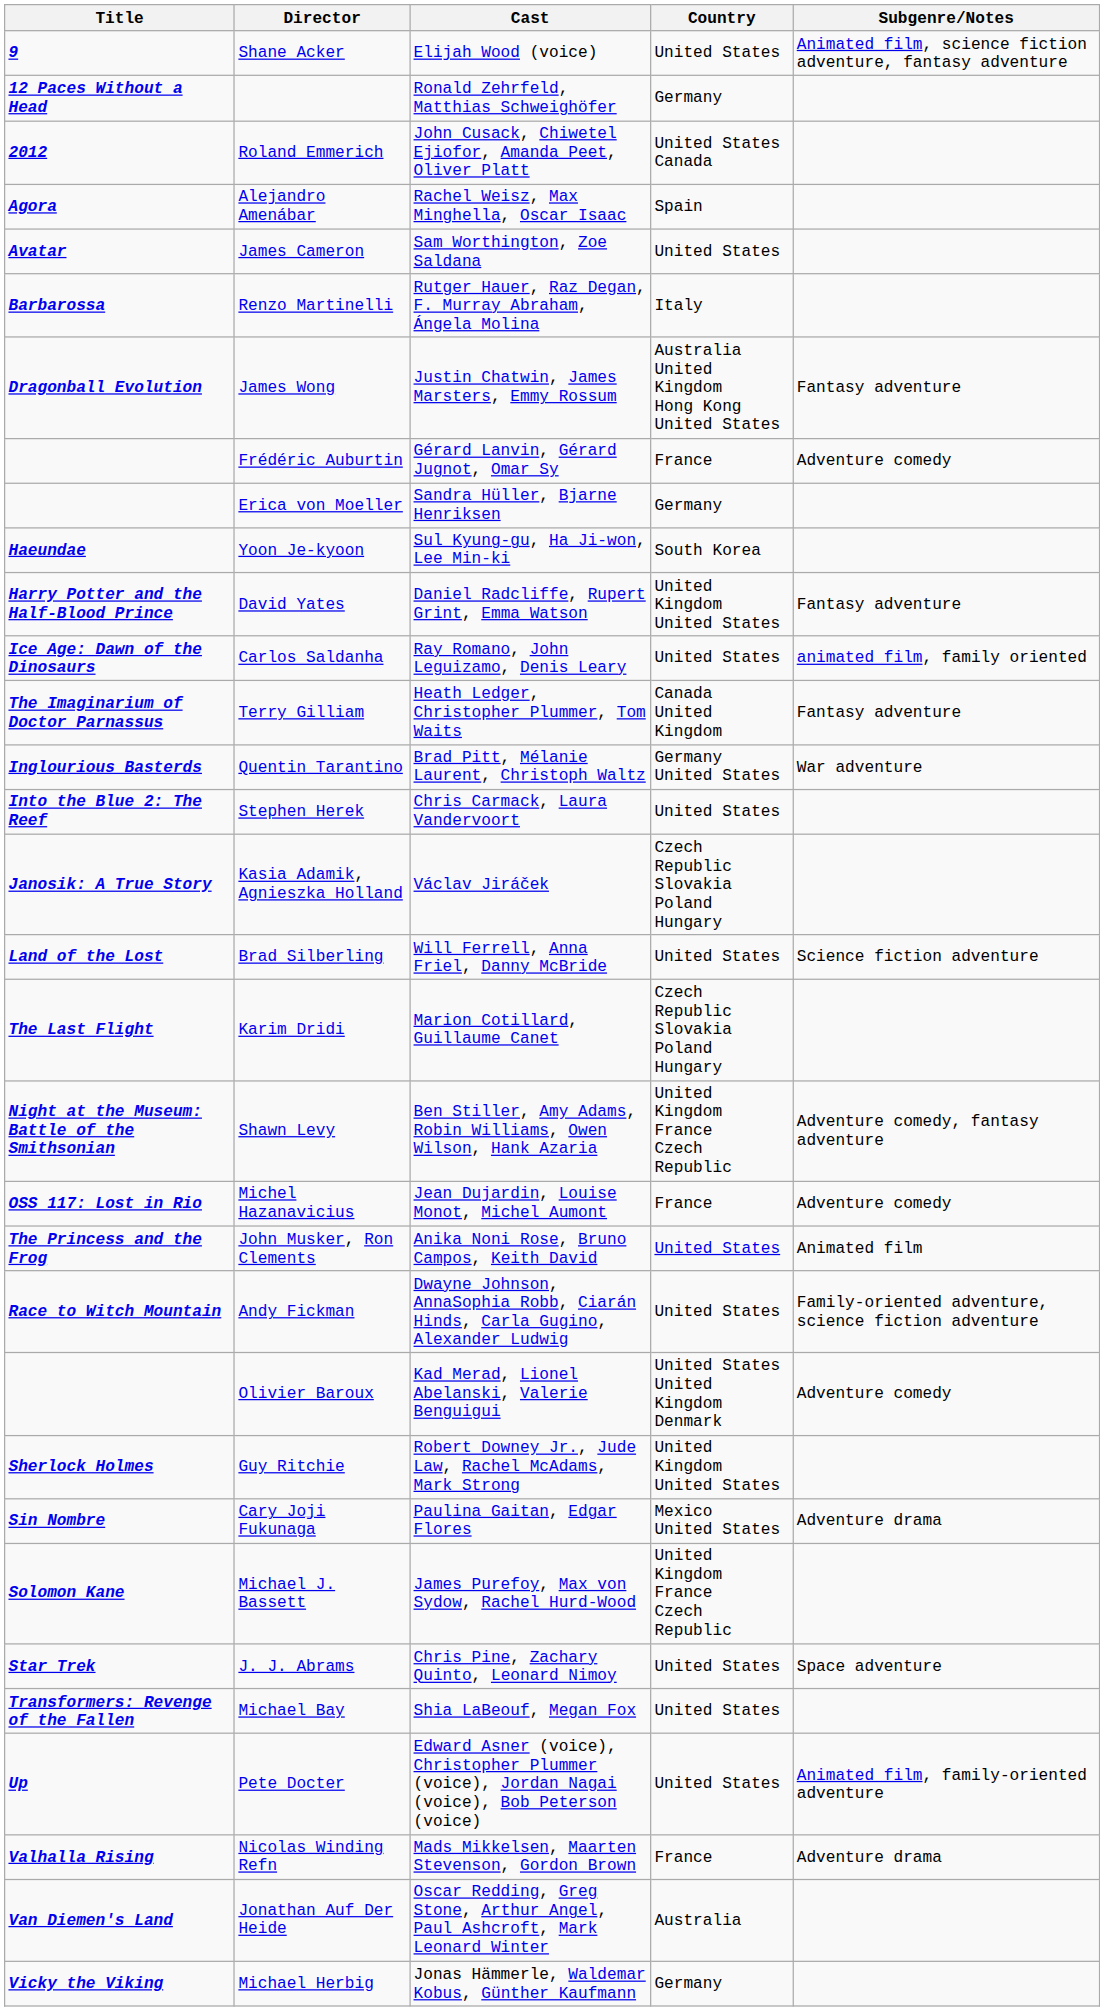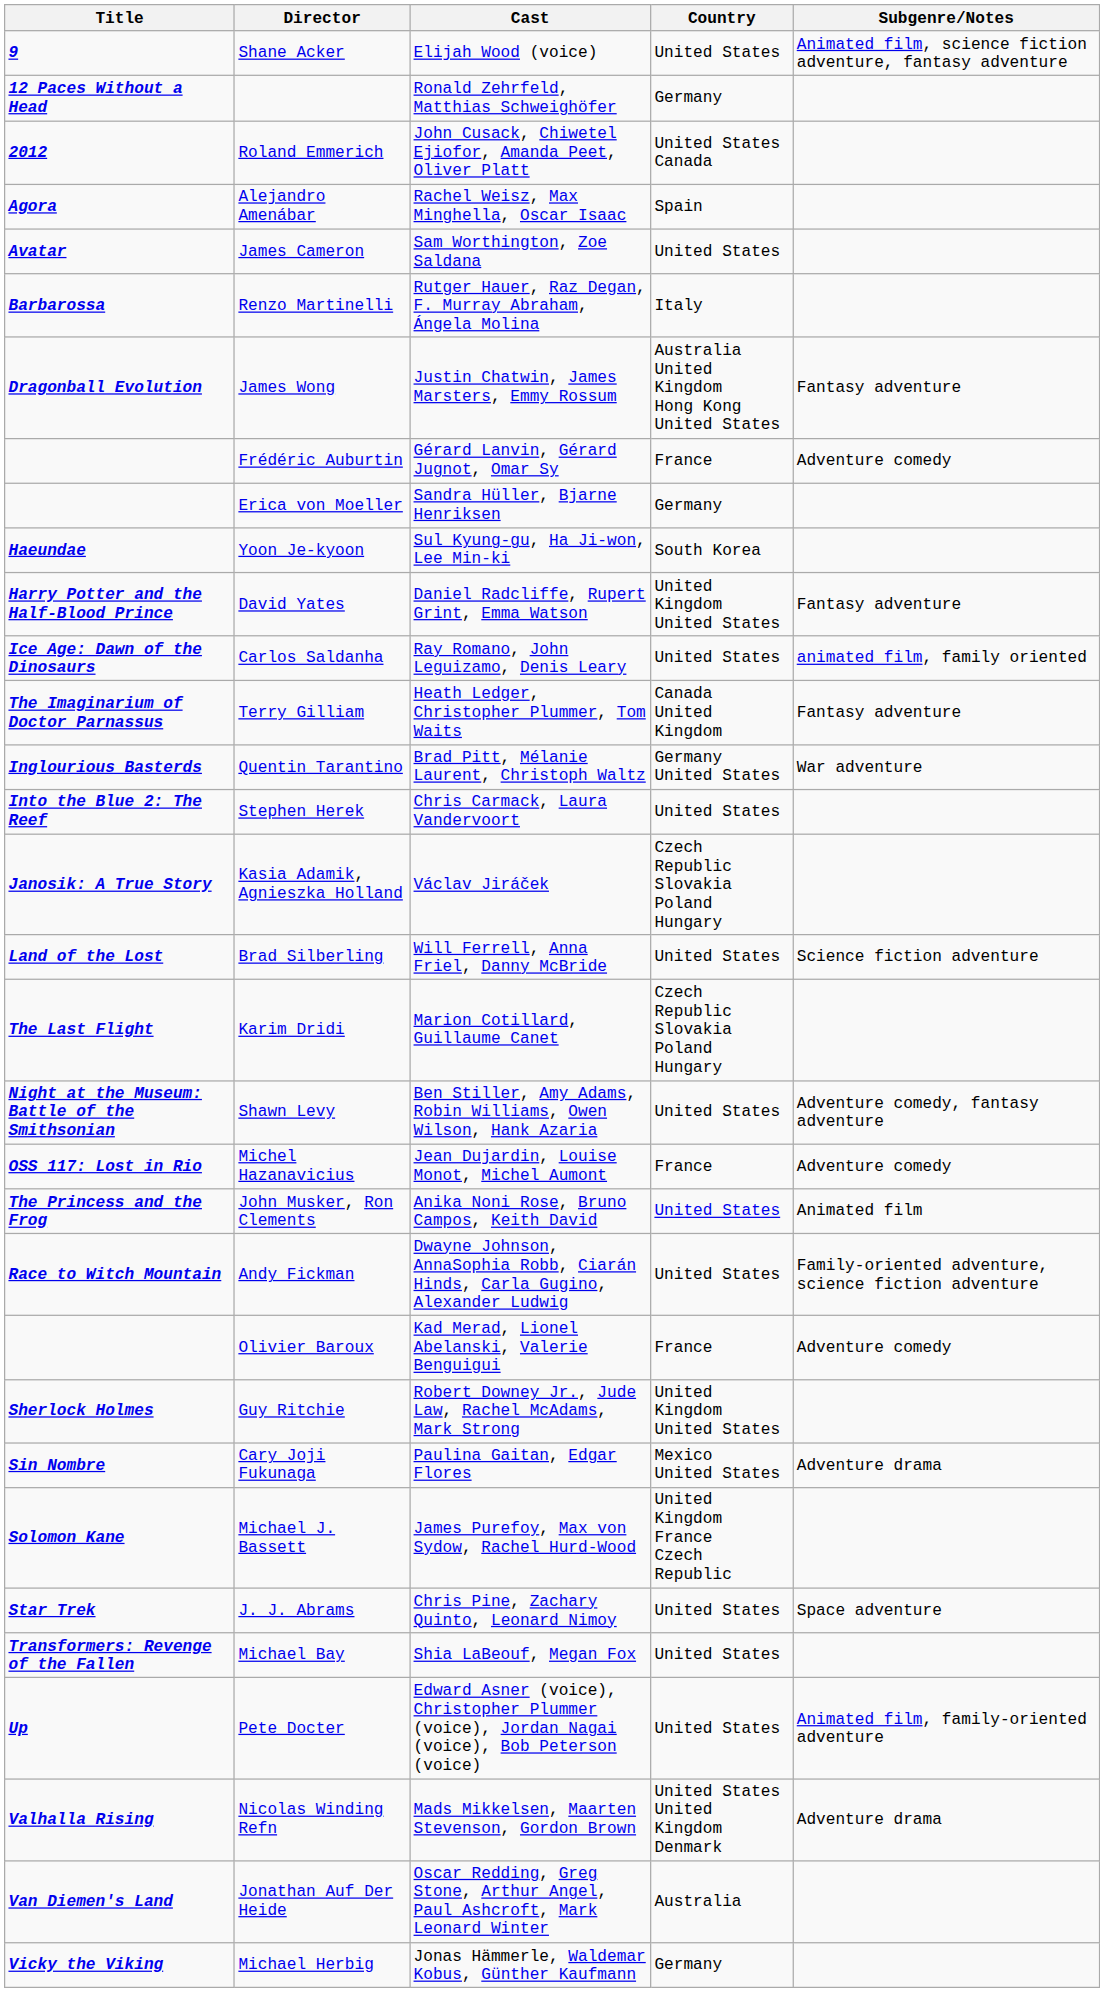Shawn Levy | Country: United Kingdom France Czech Republic -> United States
Olivier Baroux | Country: United States United Kingdom Denmark -> France
Nicolas Winding Refn | Country: France -> United States United Kingdom Denmark
